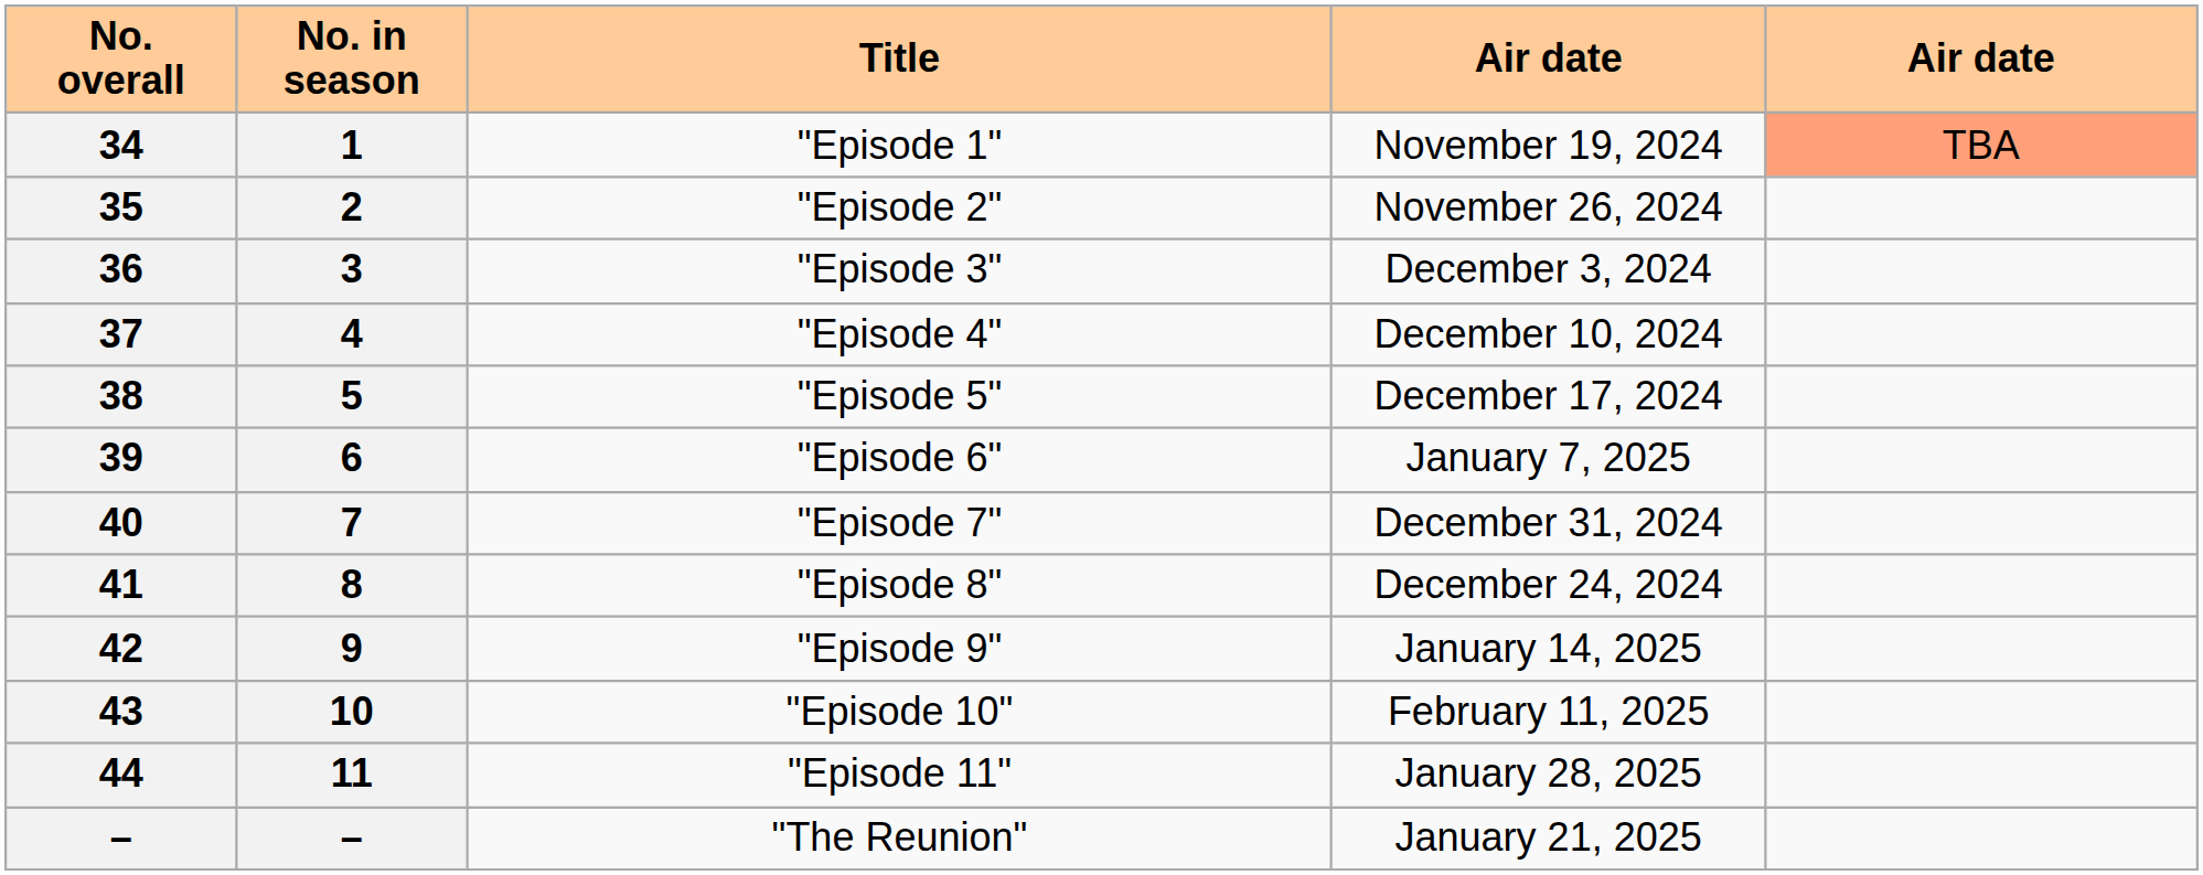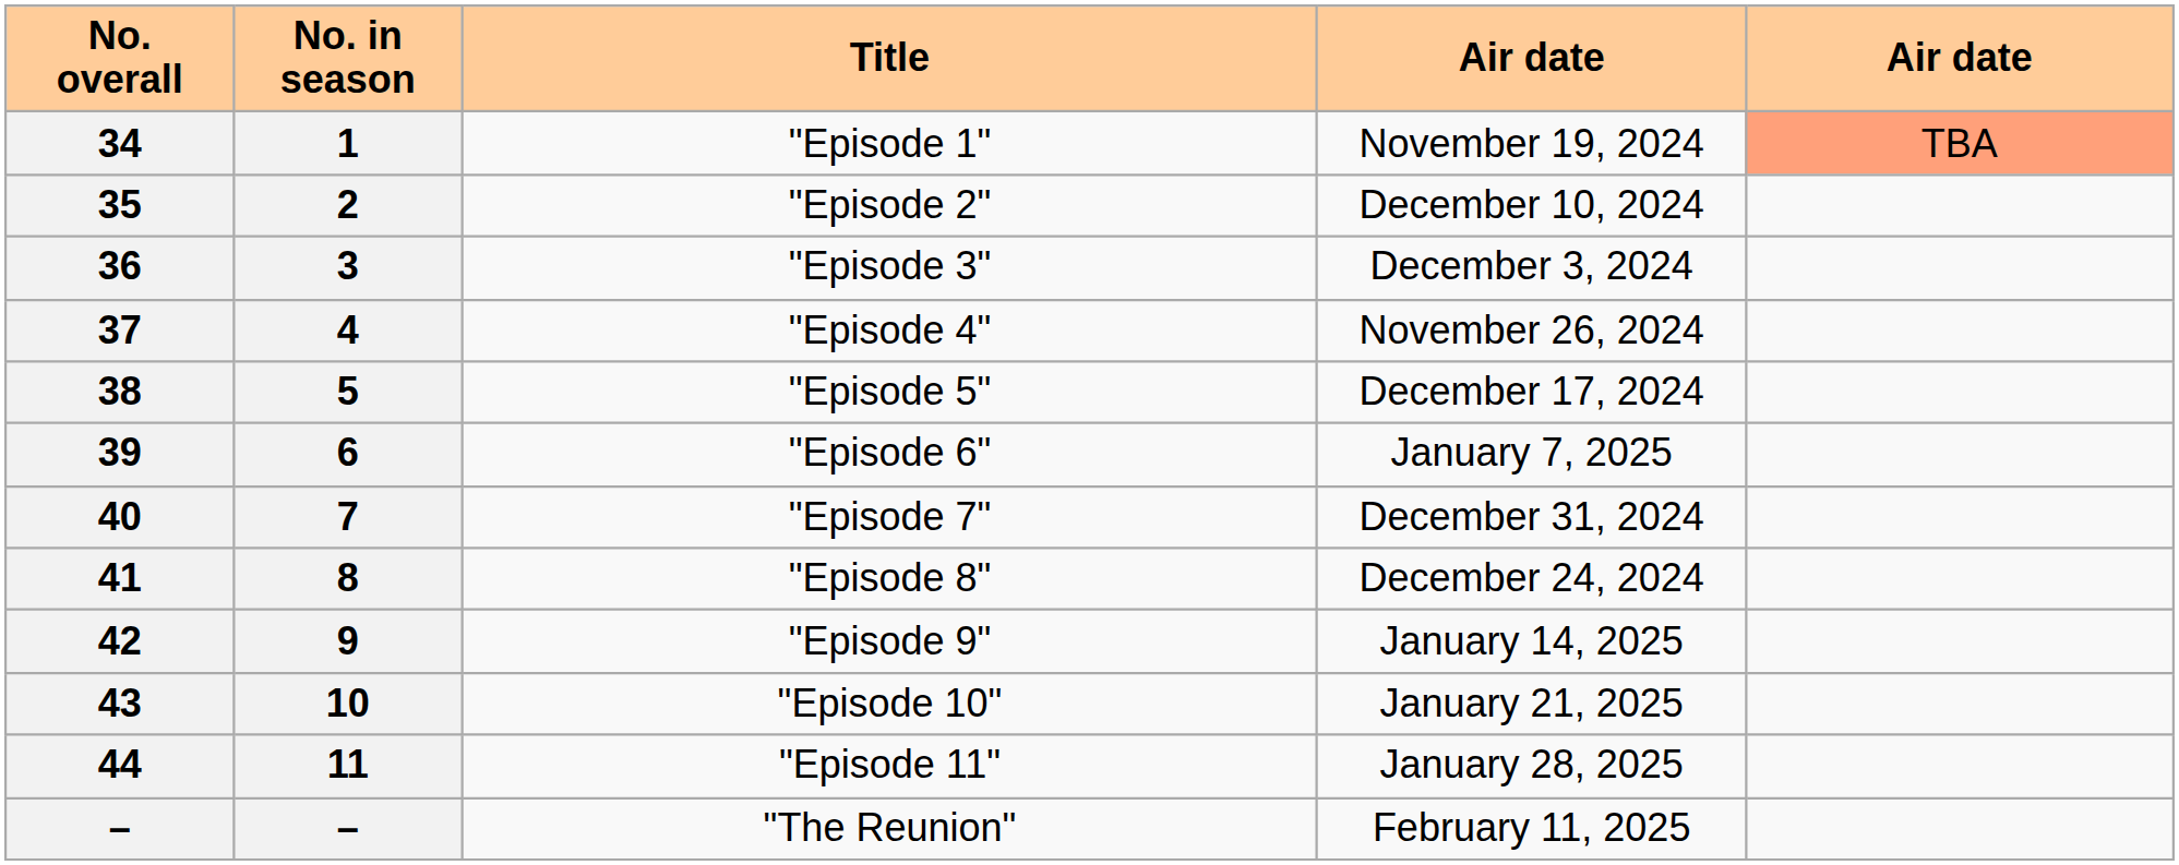"Episode 2" | column 4: November 26, 2024 -> December 10, 2024
"Episode 4" | column 4: December 10, 2024 -> November 26, 2024
"Episode 10" | column 4: February 11, 2025 -> January 21, 2025
"The Reunion" | column 4: January 21, 2025 -> February 11, 2025
